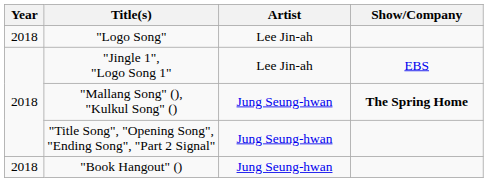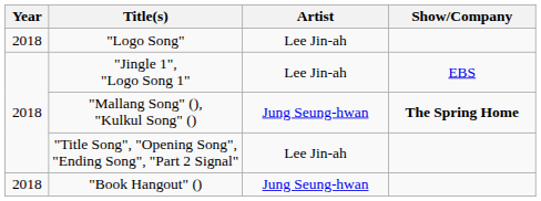"Title Song", "Opening Song", "Ending Song", "Part 2 Signal" | Artist: Jung Seung-hwan -> Lee Jin-ah
